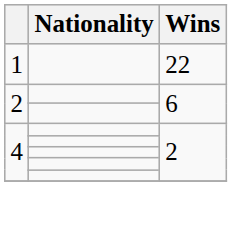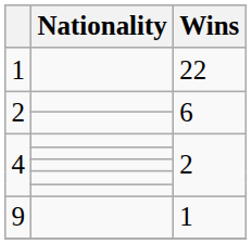+ row: 9 | 1
